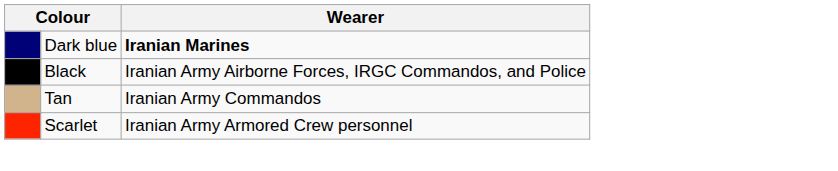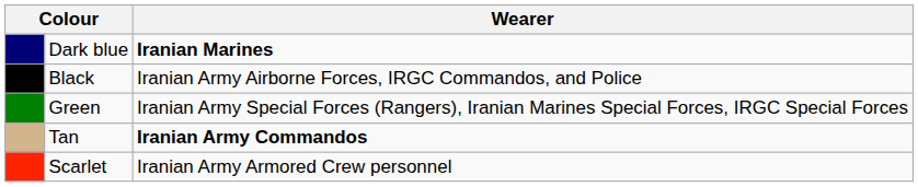+ row: Green | Iranian Army Special Forces (Rangers), Iranian Marines Special Forces, IRGC Special Forces
Tan | Wearer: normal -> bold
